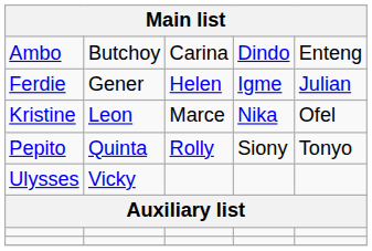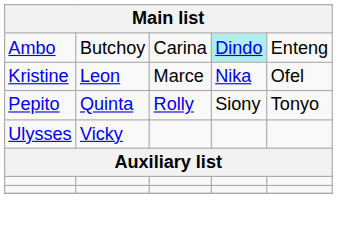Ambo | column 4: no background -> paleturquoise background
- row: Ferdie | Gener | Helen | Igme | Julian
